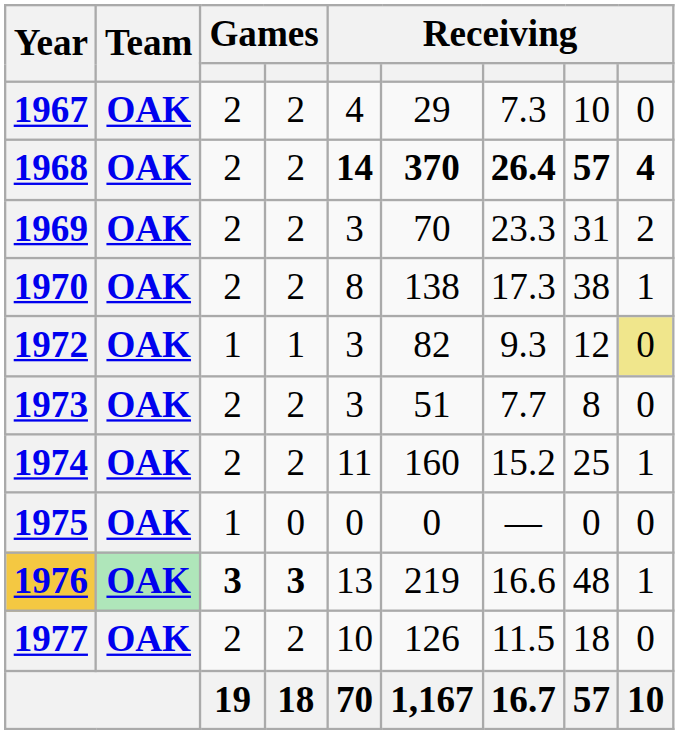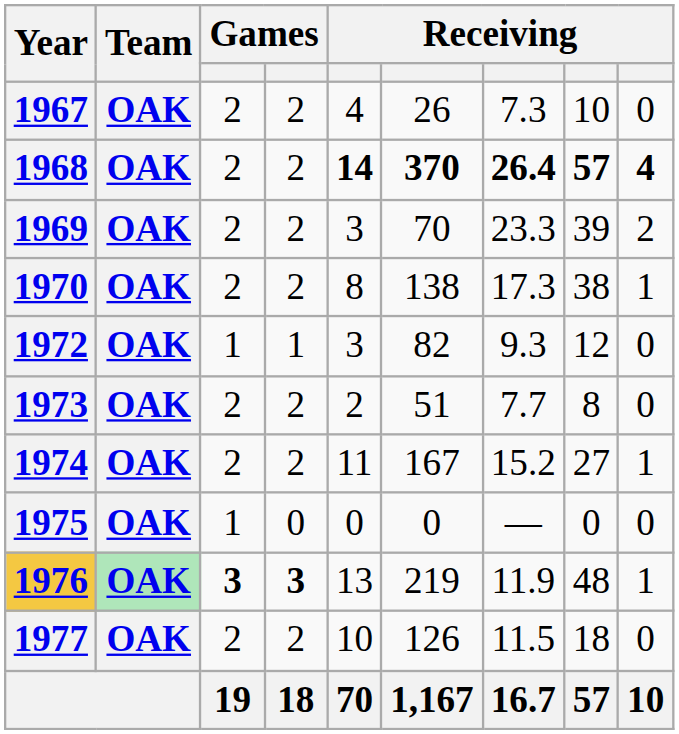1967 | column 6: 29 -> 26
1969 | column 8: 31 -> 39
1972 | column 9: khaki background -> no background
1973 | column 5: 3 -> 2
1974 | column 6: 160 -> 167
1974 | column 8: 25 -> 27
1976 | column 7: 16.6 -> 11.9
